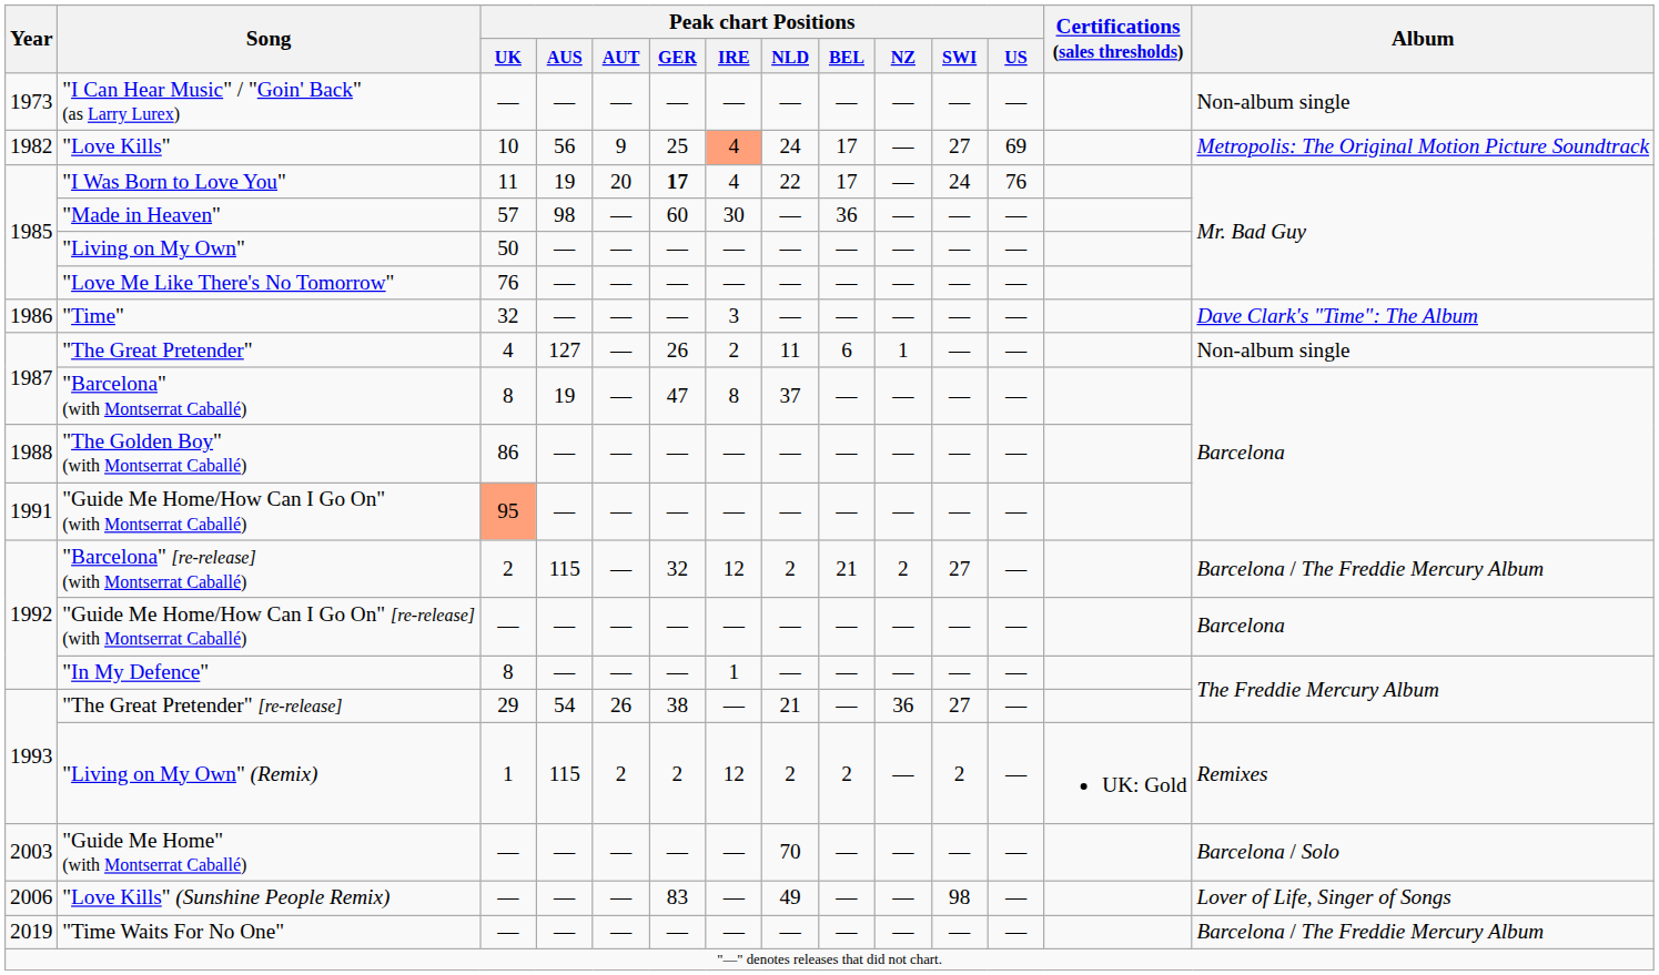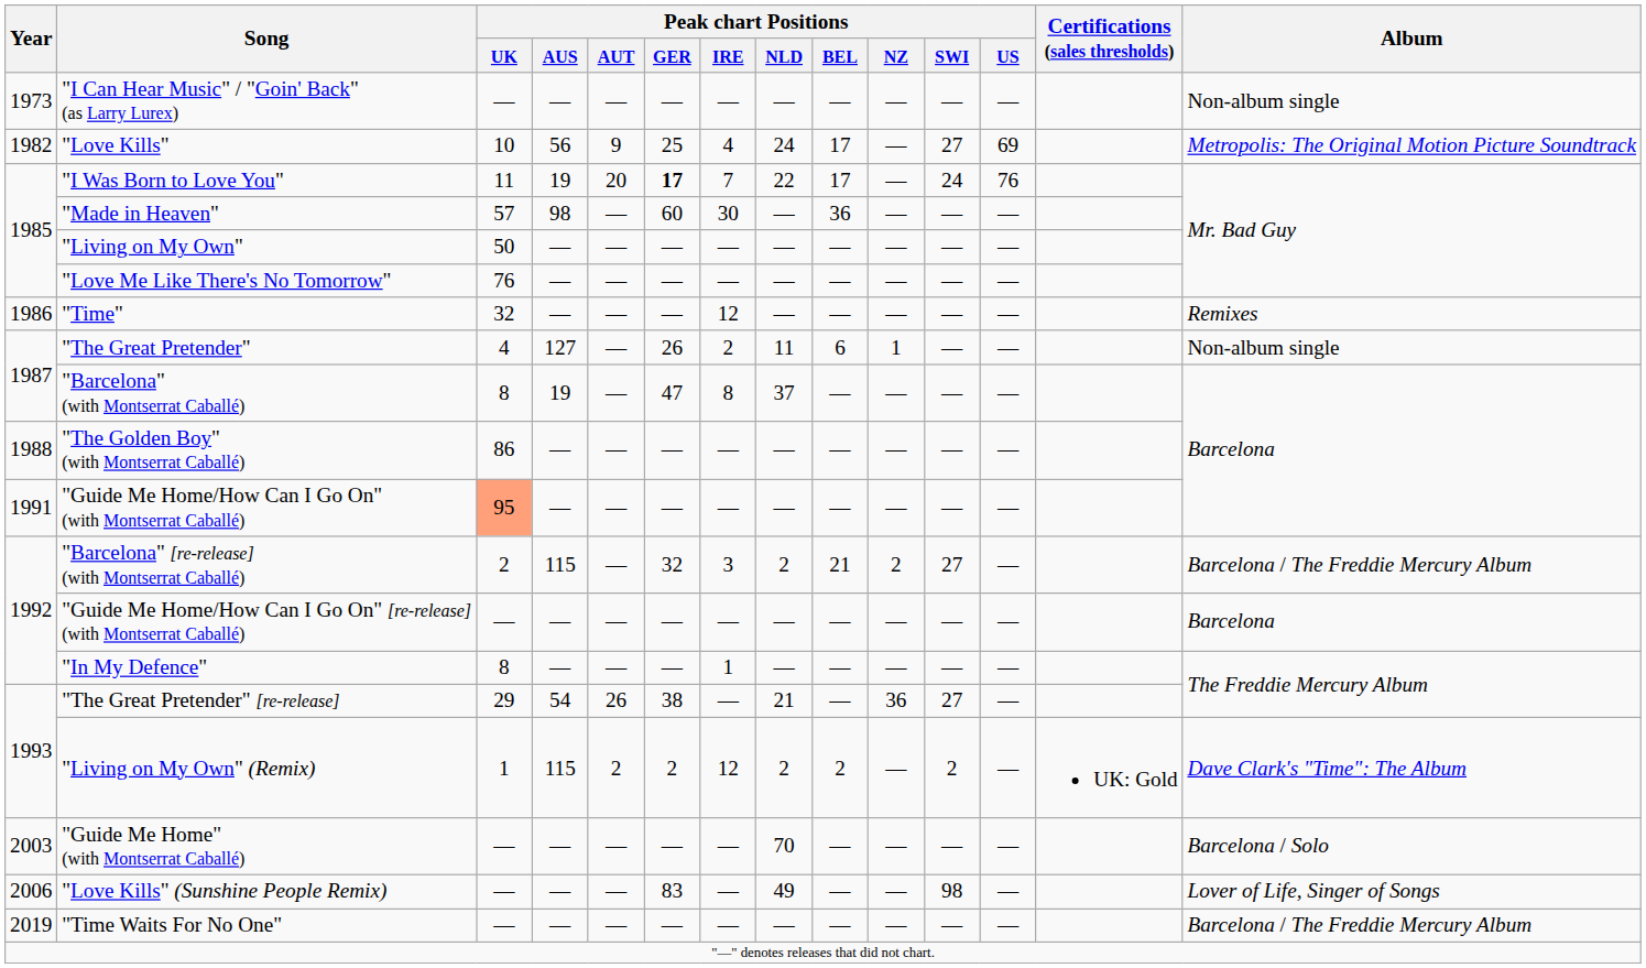"Love Kills" | Peak chart Positions / IRE: lightsalmon background -> no background
"I Was Born to Love You" | Peak chart Positions / IRE: 4 -> 7
"Time" | Peak chart Positions / IRE: 3 -> 12
"Time" | Album: Dave Clark's "Time": The Album -> Remixes
"Barcelona" [re-release] (with Montserrat Caballé) | Peak chart Positions / IRE: 12 -> 3
"Living on My Own" (Remix) | Album: Remixes -> Dave Clark's "Time": The Album
